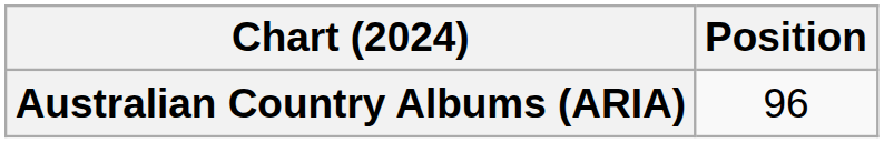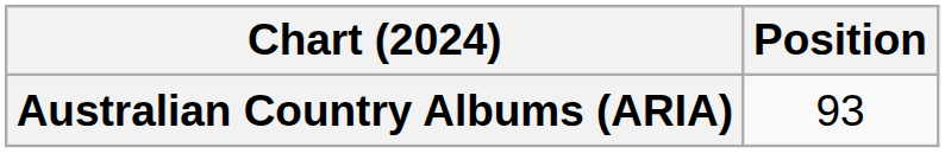Australian Country Albums (ARIA) | Position: 96 -> 93
